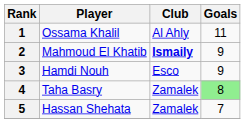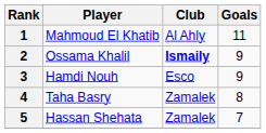1 | Player: Ossama Khalil -> Mahmoud El Khatib
2 | Player: Mahmoud El Khatib -> Ossama Khalil
4 | Goals: lightgreen background -> no background
